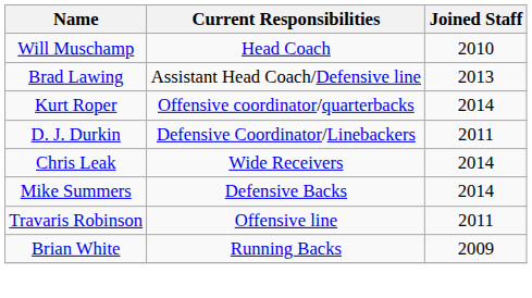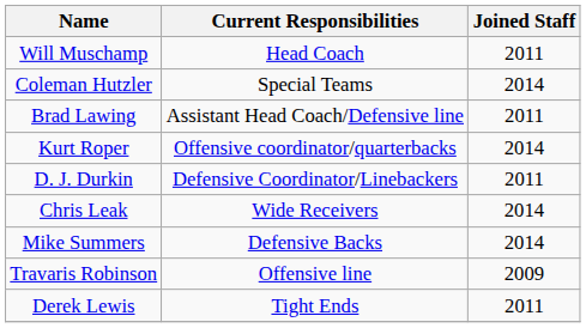Will Muschamp | Joined Staff: 2010 -> 2011
+ row: Coleman Hutzler | Special Teams | 2014
Brad Lawing | Joined Staff: 2013 -> 2011
Travaris Robinson | Joined Staff: 2011 -> 2009
- row: Brian White | Running Backs | 2009
+ row: Derek Lewis | Tight Ends | 2011
